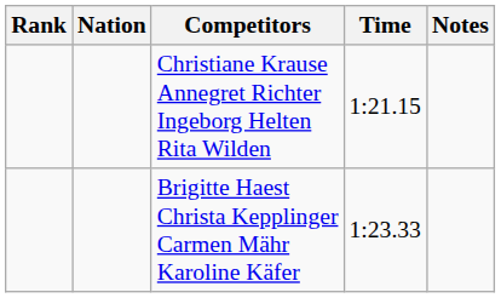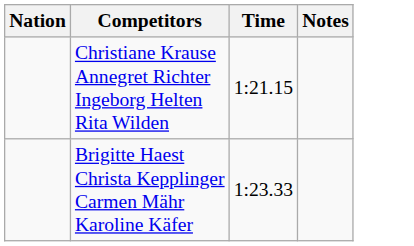- column: Rank
